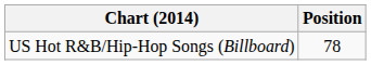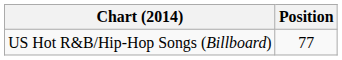US Hot R&B/Hip-Hop Songs (Billboard) | Position: 78 -> 77
